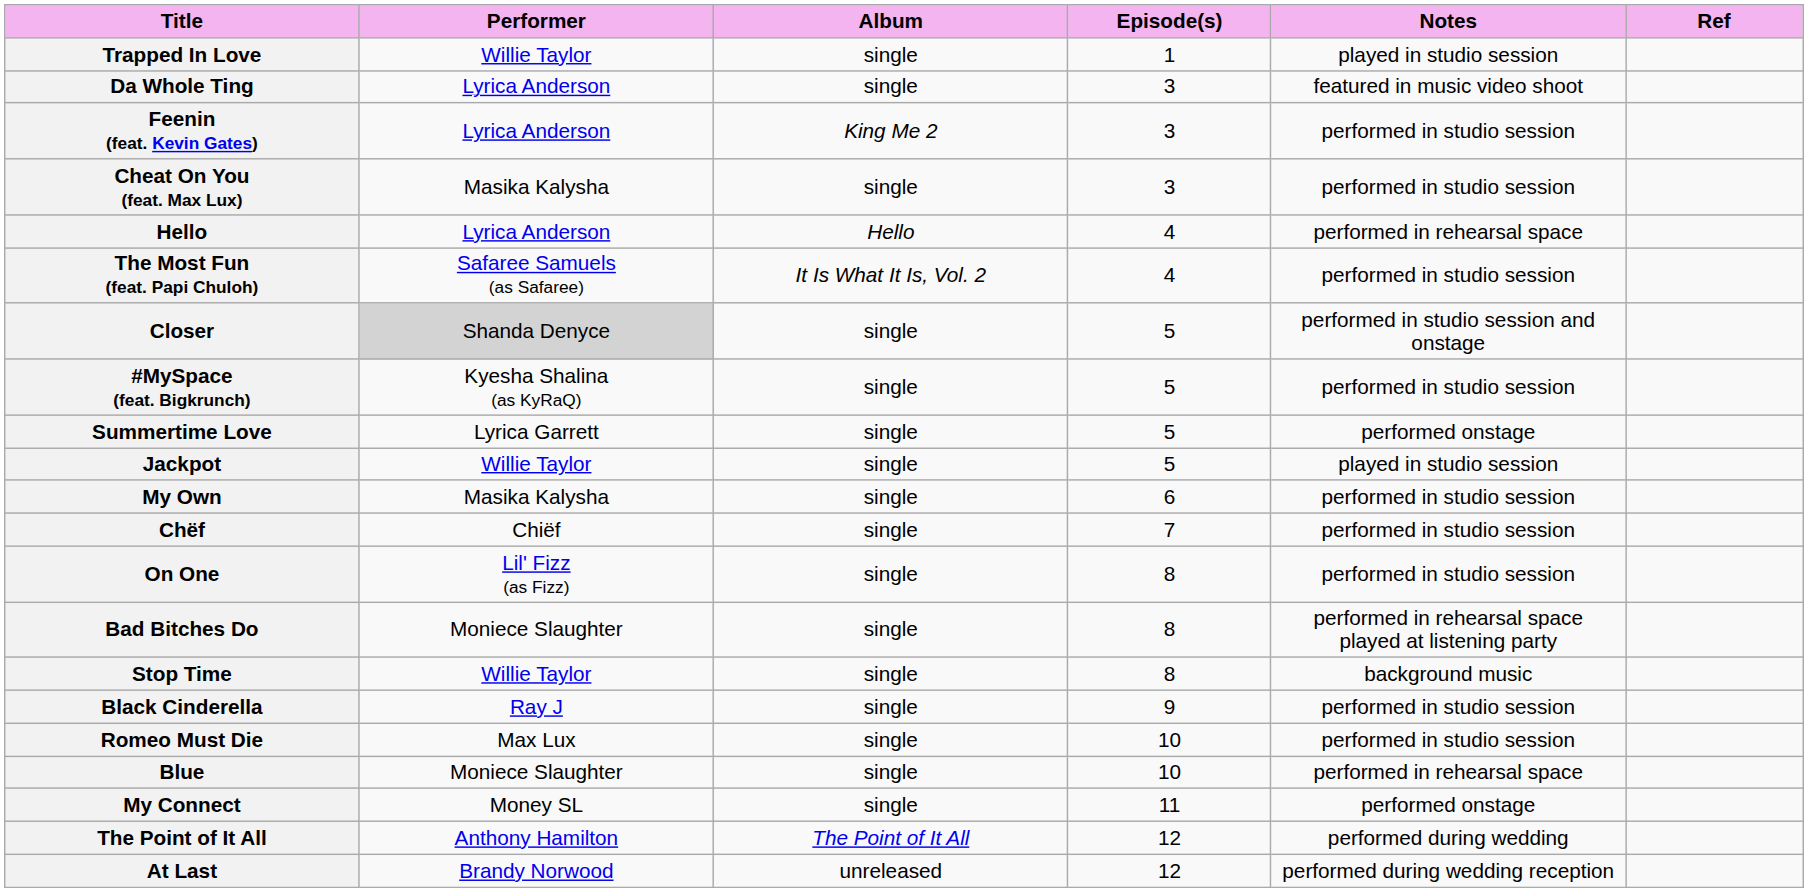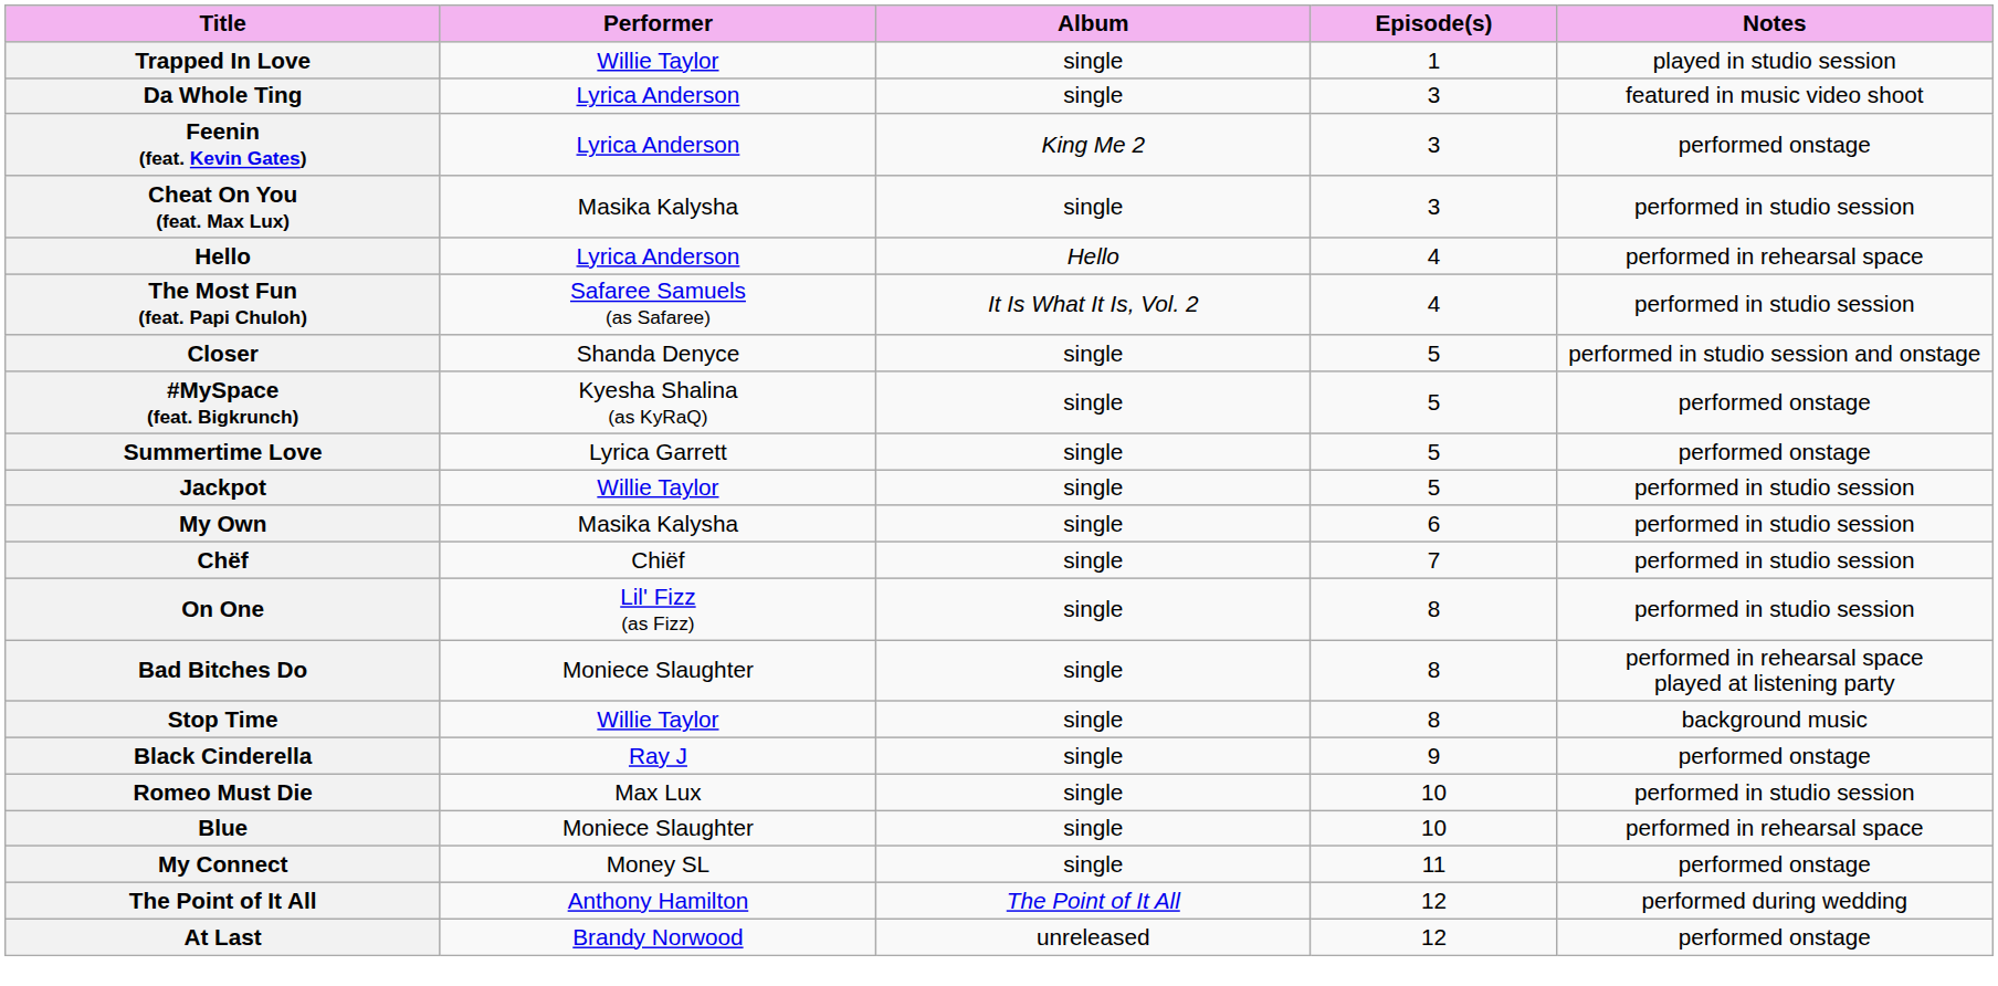- column: Ref
Feenin (feat. Kevin Gates) | Notes: performed in studio session -> performed onstage
Closer | Performer: lightgrey background -> no background
#MySpace (feat. Bigkrunch) | Notes: performed in studio session -> performed onstage
Jackpot | Notes: played in studio session -> performed in studio session
Black Cinderella | Notes: performed in studio session -> performed onstage
At Last | Notes: performed during wedding reception -> performed onstage
